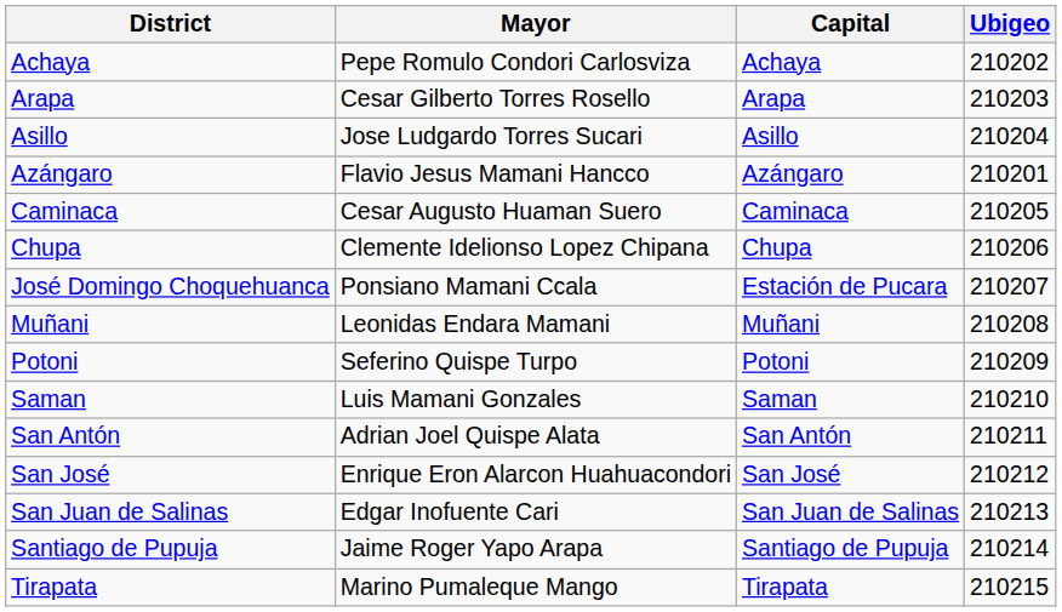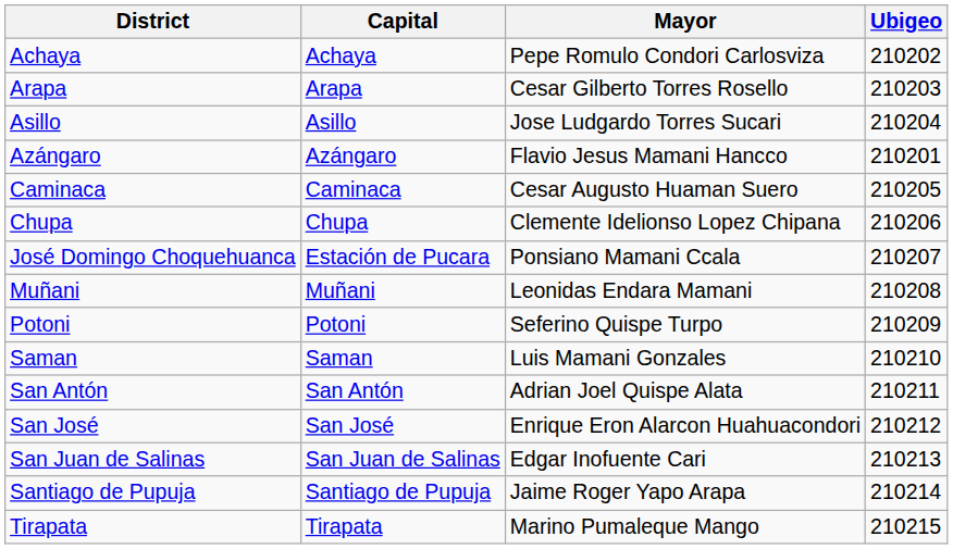columns swapped: Mayor <-> Capital
